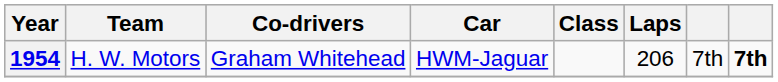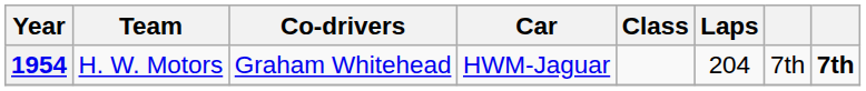1954 | Laps: 206 -> 204
